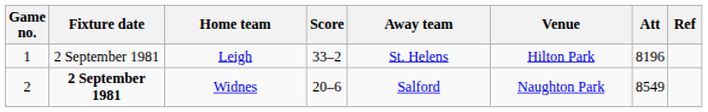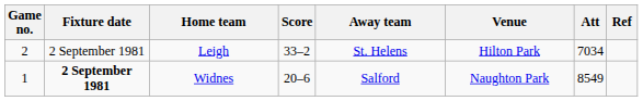Leigh | Game no.: 1 -> 2
Leigh | Att: 8196 -> 7034
Widnes | Game no.: 2 -> 1
